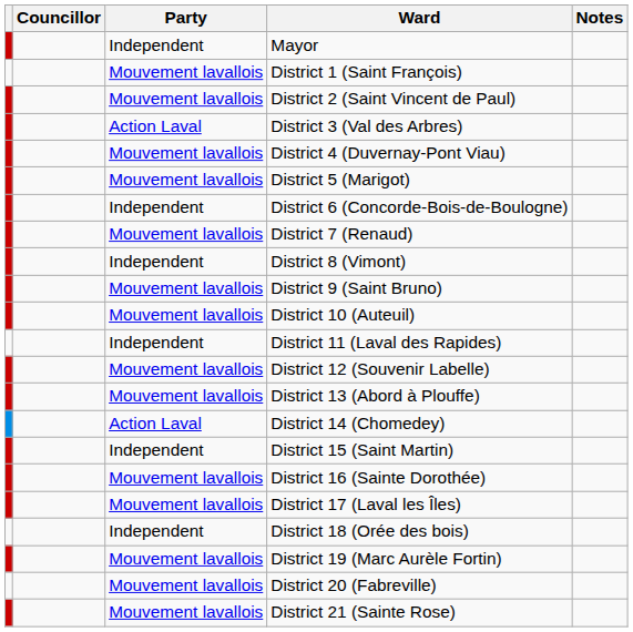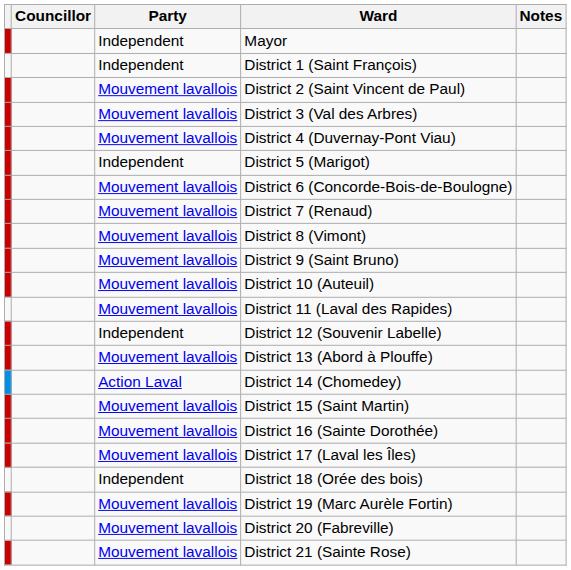District 1 (Saint François) | Party: Mouvement lavallois -> Independent
District 3 (Val des Arbres) | Party: Action Laval -> Mouvement lavallois
District 5 (Marigot) | Party: Mouvement lavallois -> Independent
District 6 (Concorde-Bois-de-Boulogne) | Party: Independent -> Mouvement lavallois
District 8 (Vimont) | Party: Independent -> Mouvement lavallois
District 11 (Laval des Rapides) | Party: Independent -> Mouvement lavallois
District 12 (Souvenir Labelle) | Party: Mouvement lavallois -> Independent
District 15 (Saint Martin) | Party: Independent -> Mouvement lavallois
